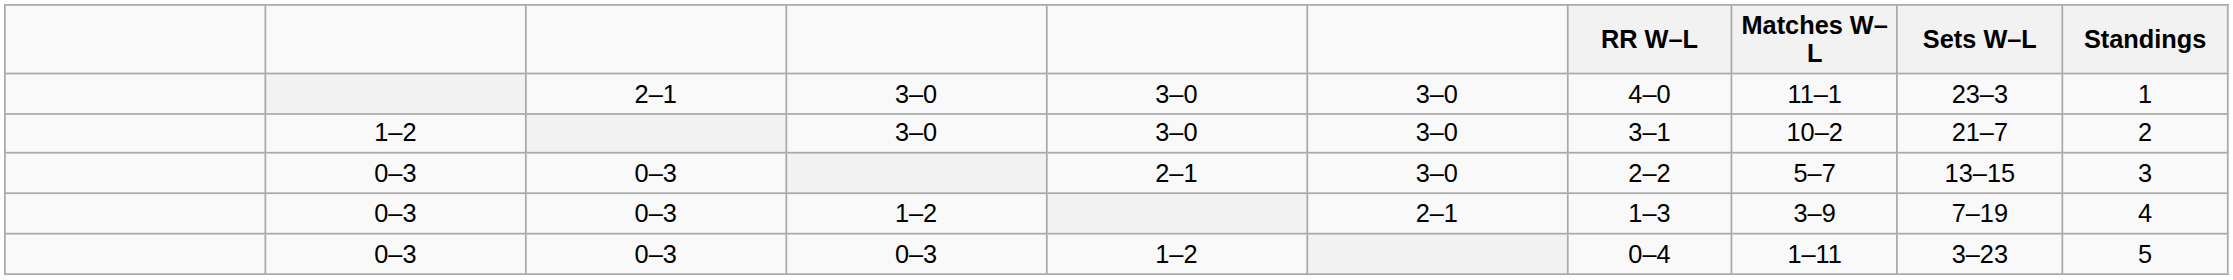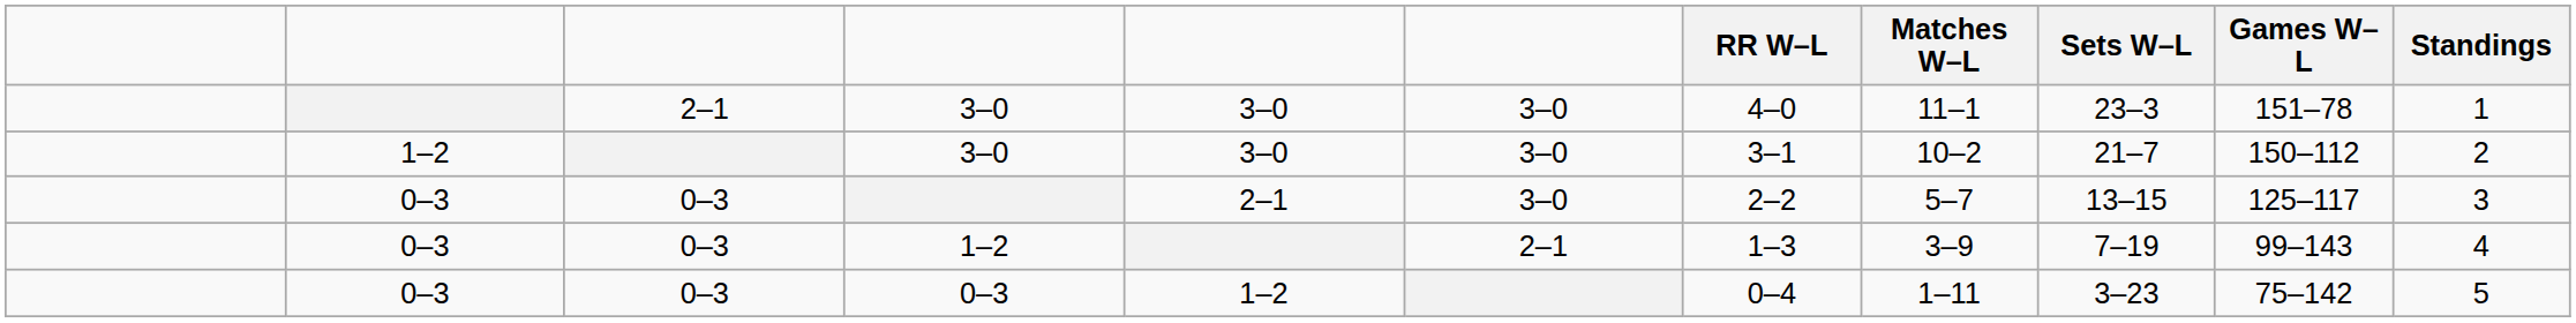+ column: Games W–L | 151–78 | 150–112 | 125–117 | 99–143 | 75–142
